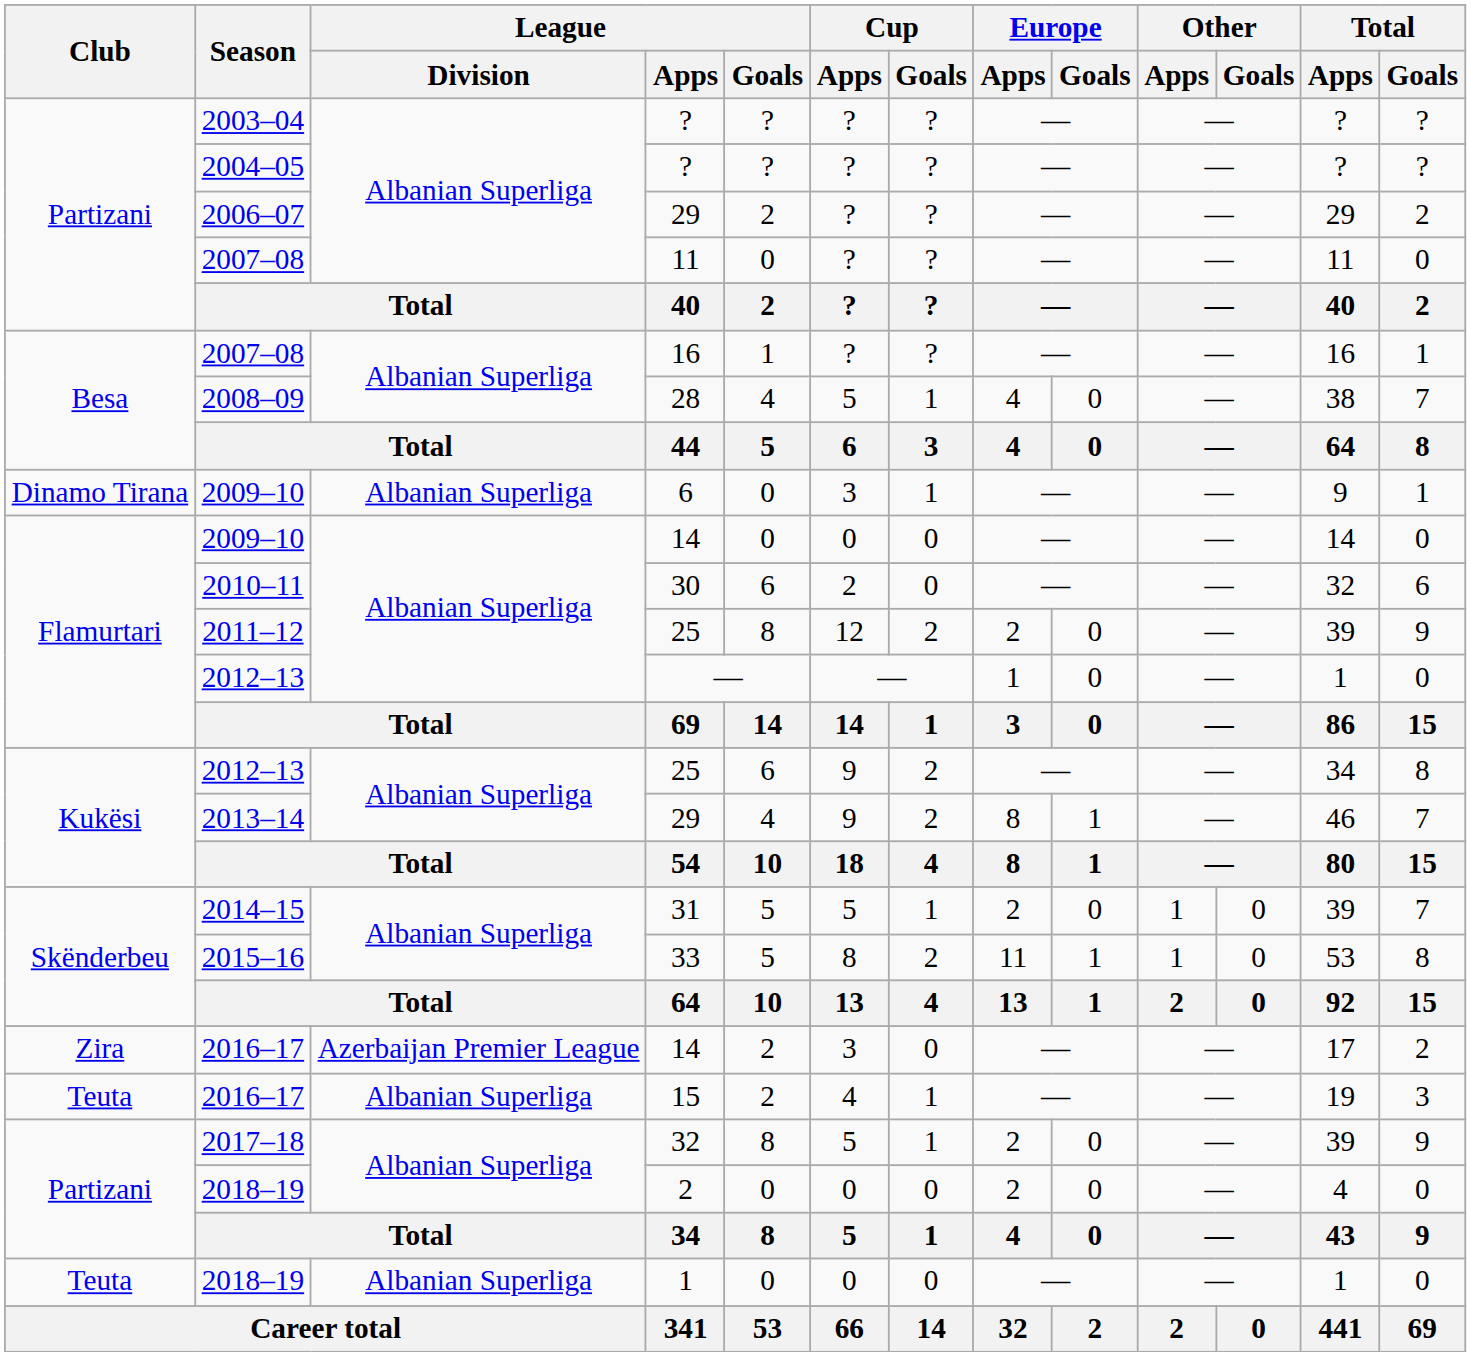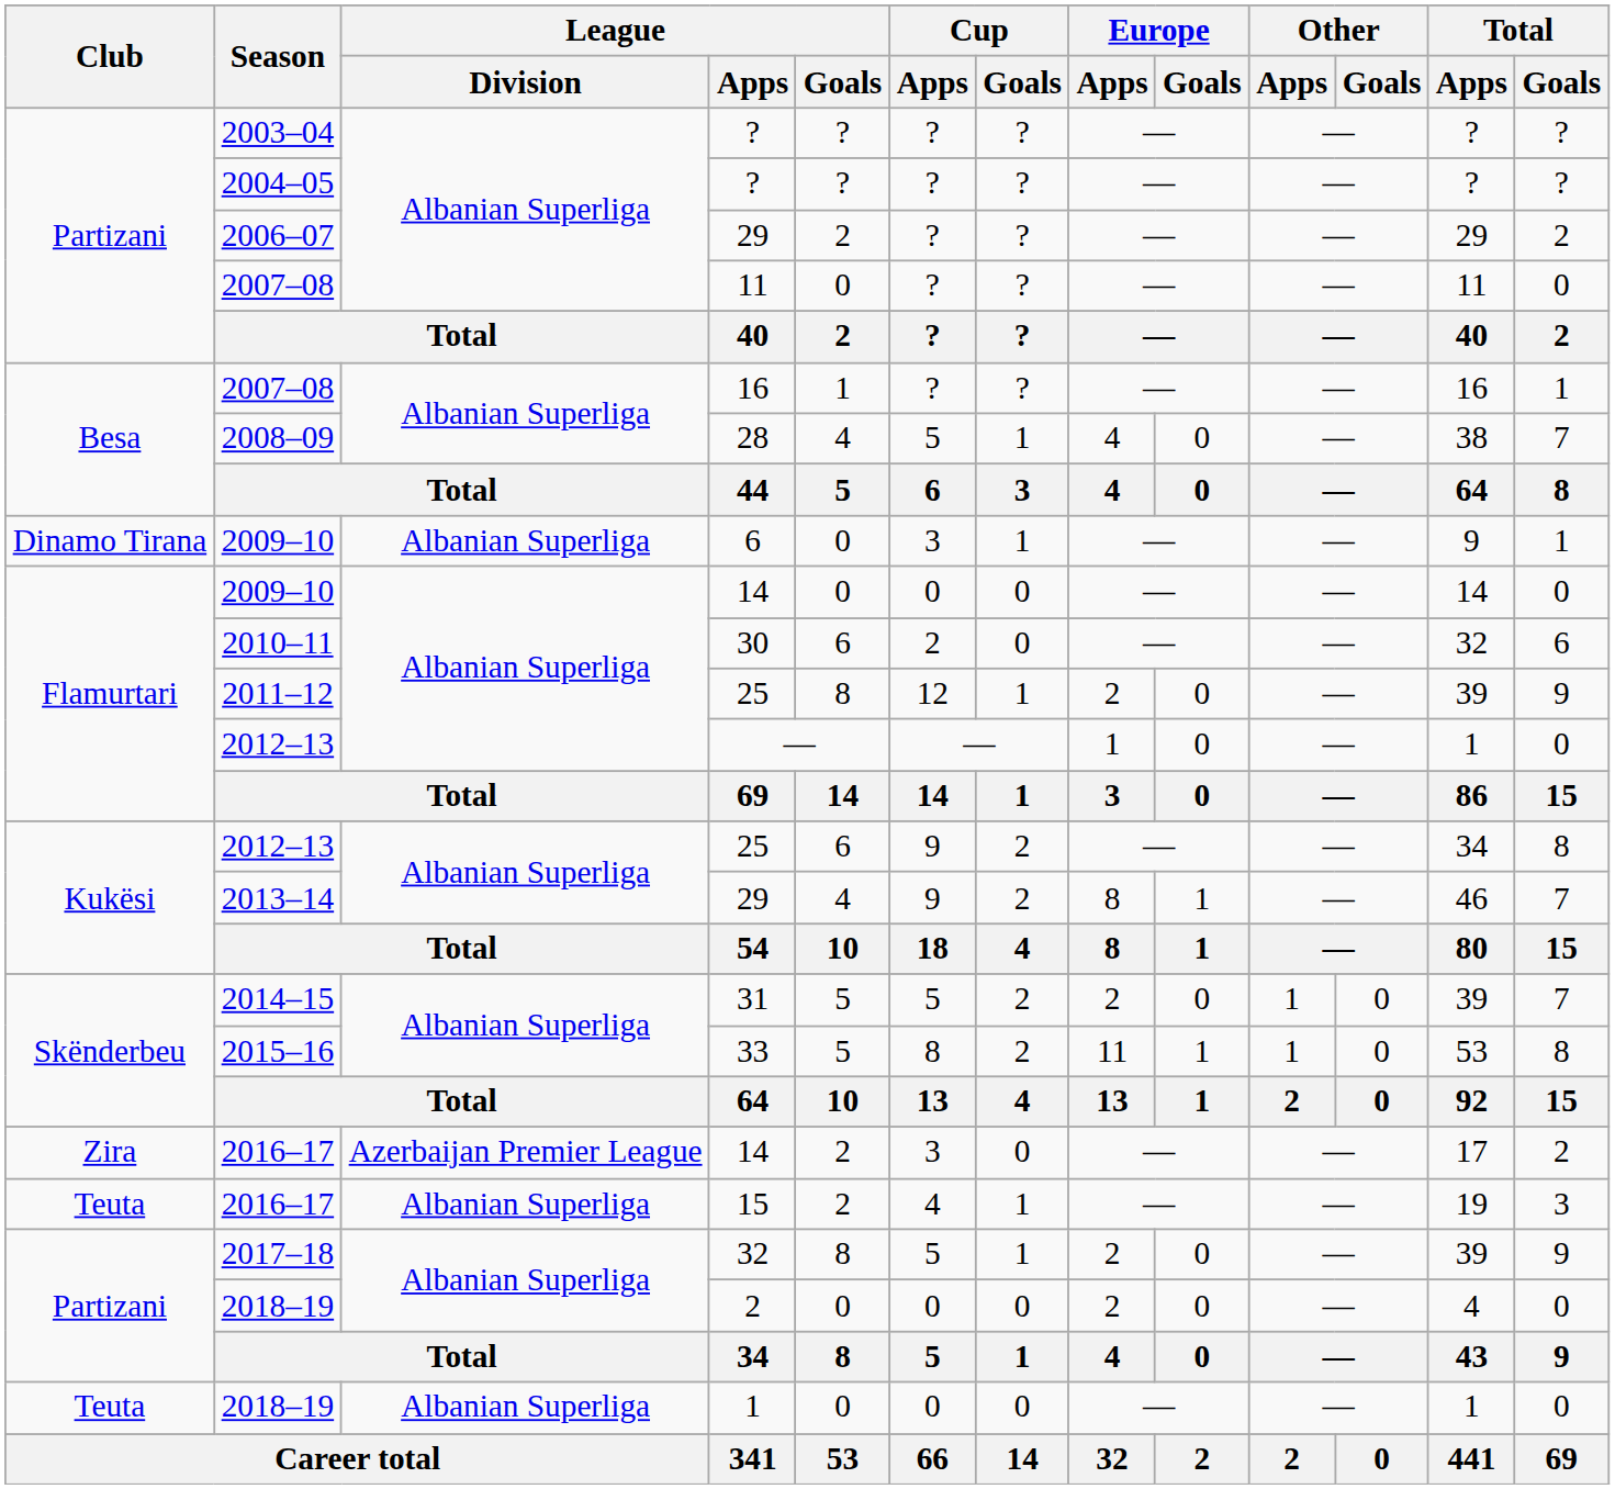2011–12 / 25 | Cup / Goals: 2 -> 1
31 | Cup / Goals: 1 -> 2
